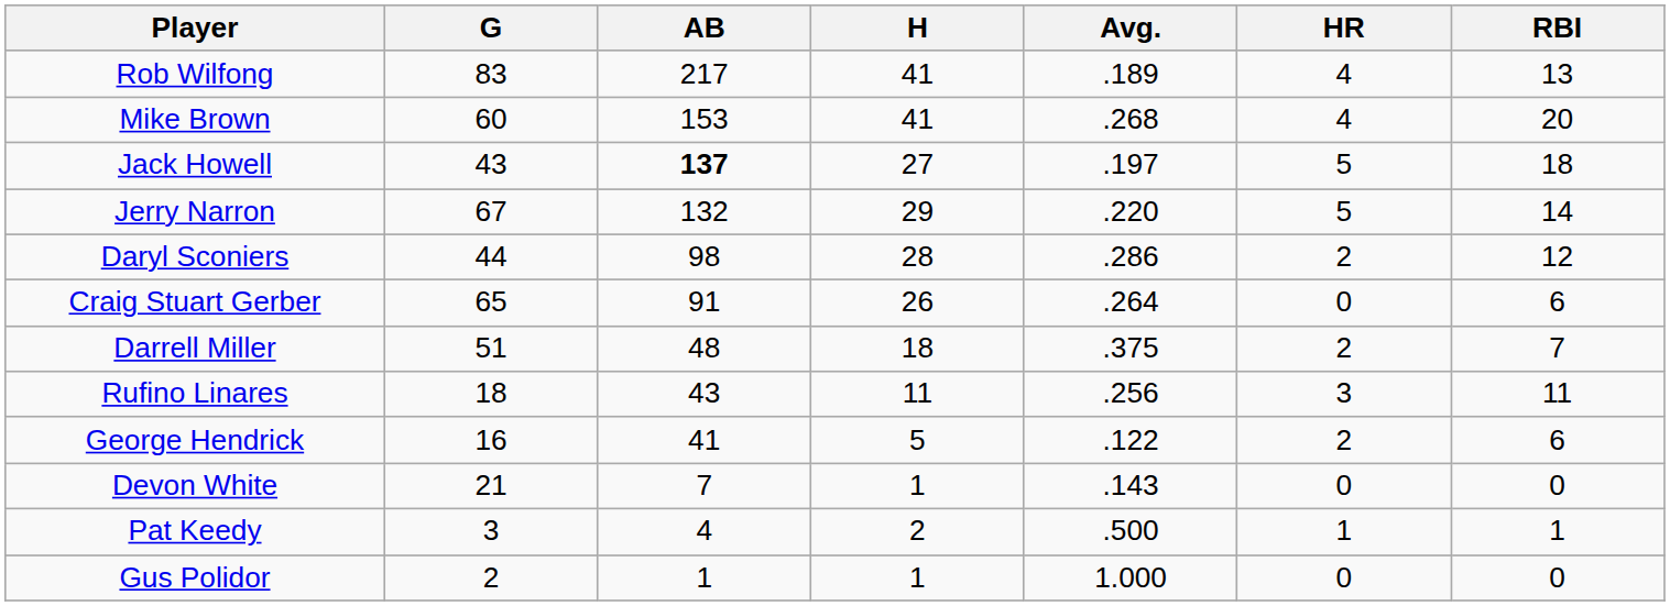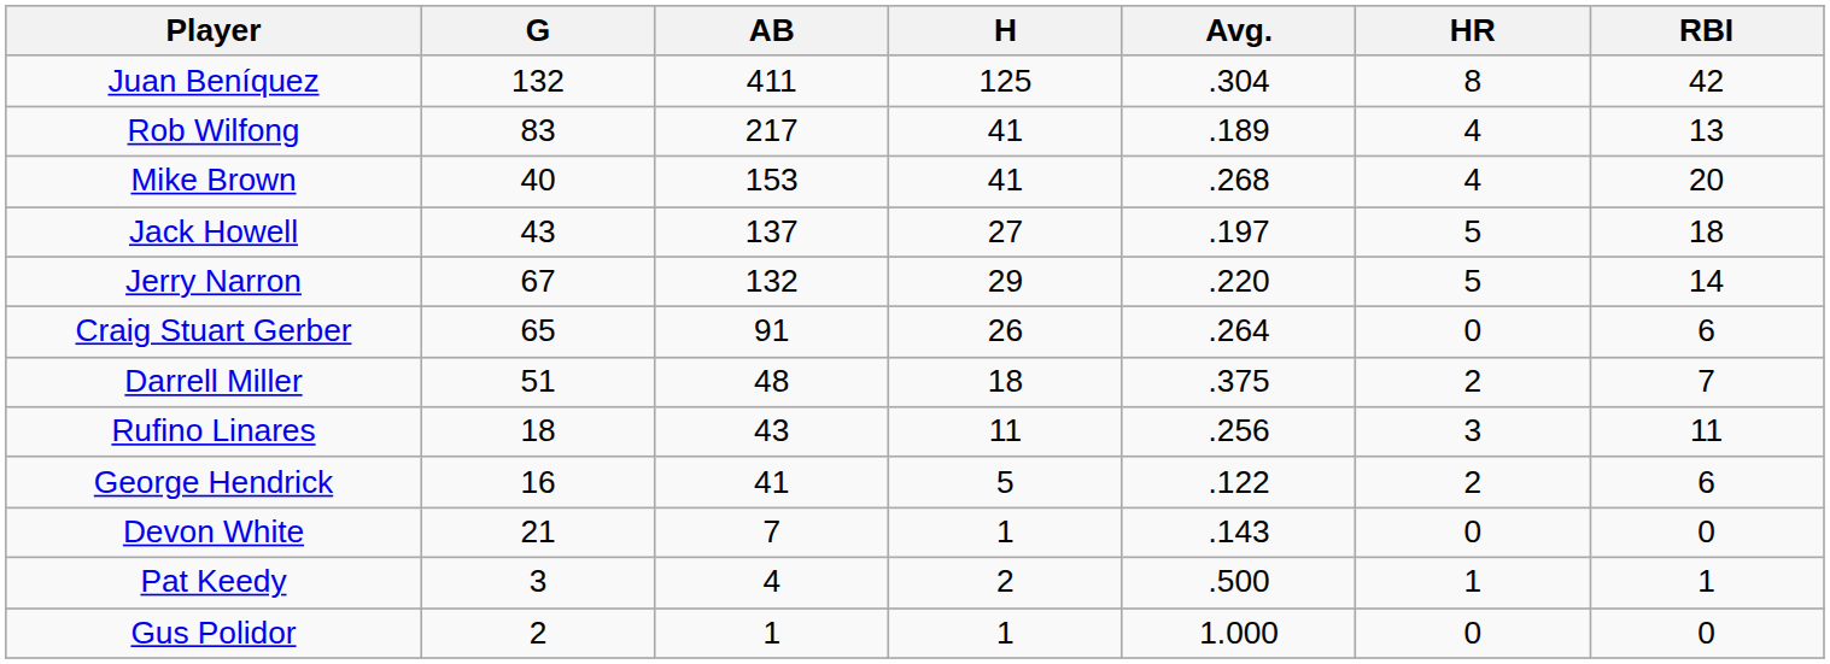+ row: Juan Beníquez | 132 | 411 | 125 | .304 | 8 | 42
Mike Brown | G: 60 -> 40
Jack Howell | AB: bold -> normal
- row: Daryl Sconiers | 44 | 98 | 28 | .286 | 2 | 12
